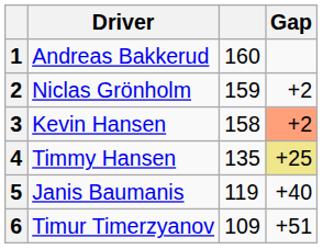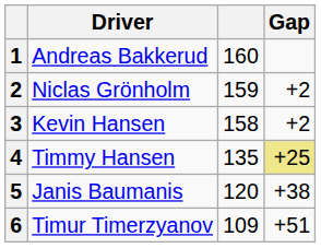3 | Gap: lightsalmon background -> no background
5 | column 3: 119 -> 120
5 | Gap: +40 -> +38
